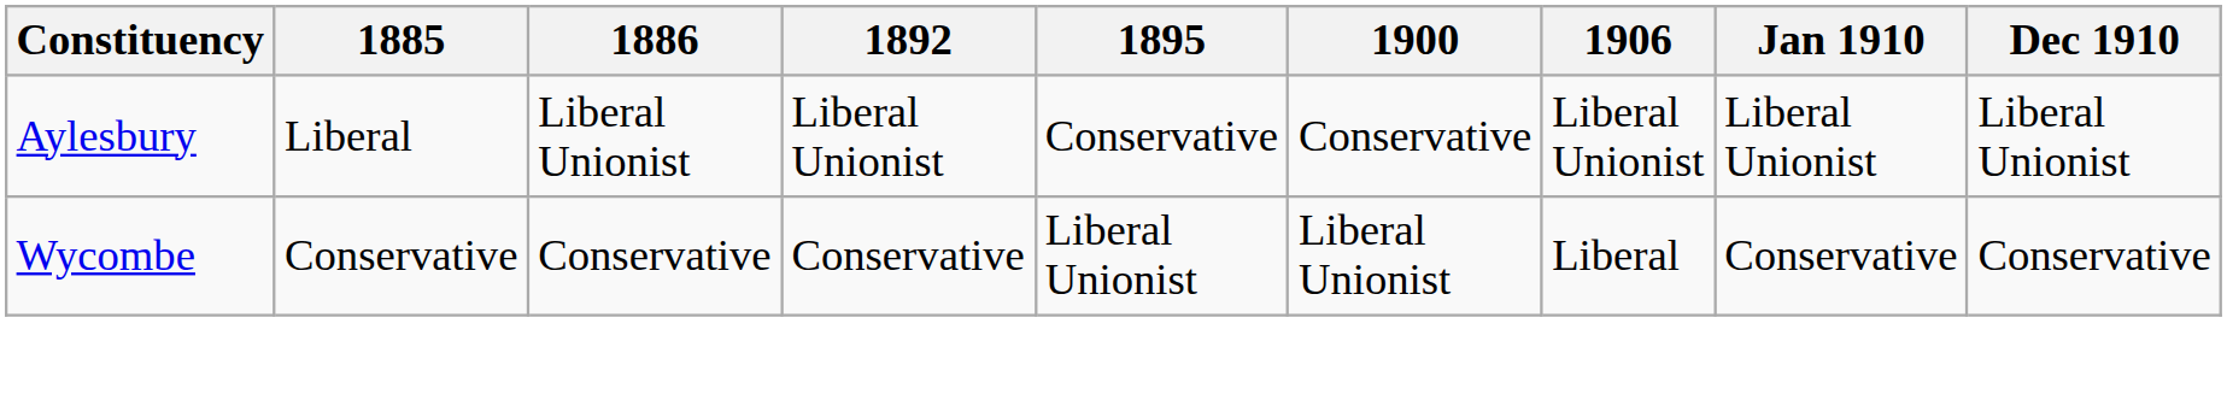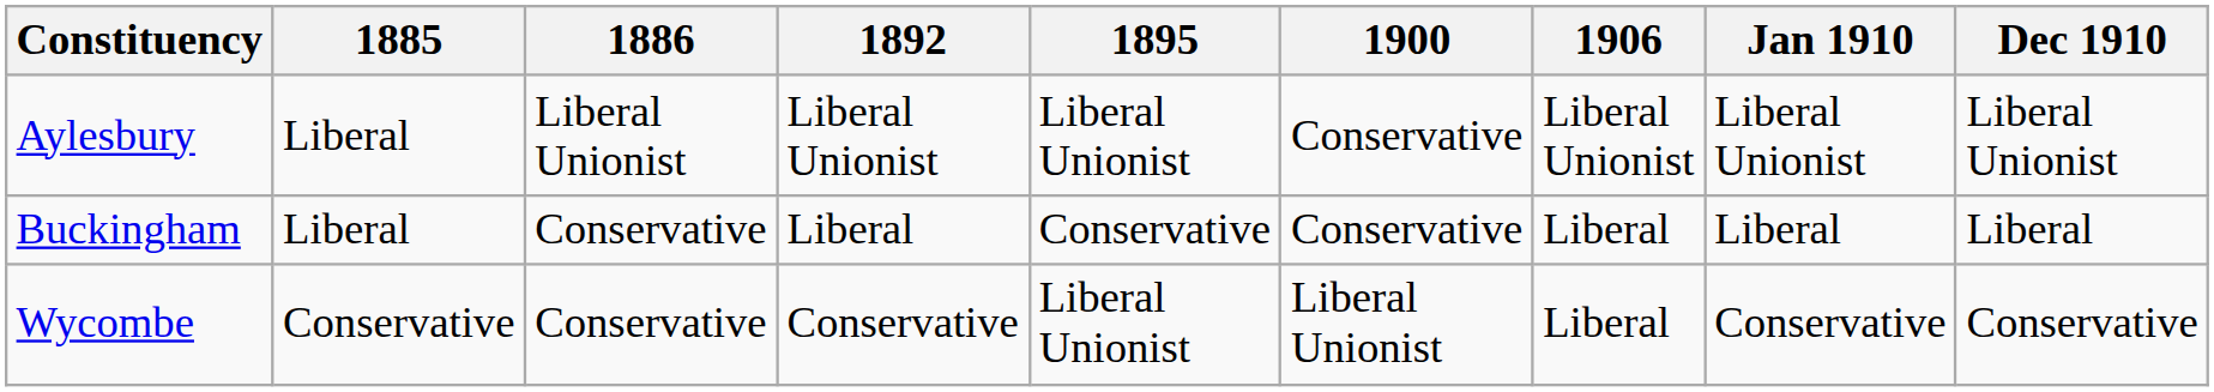Aylesbury | 1895: Conservative -> Liberal Unionist
+ row: Buckingham | Liberal | Conservative | Liberal | Conservative | Conservative | Liberal | Liberal | Liberal
